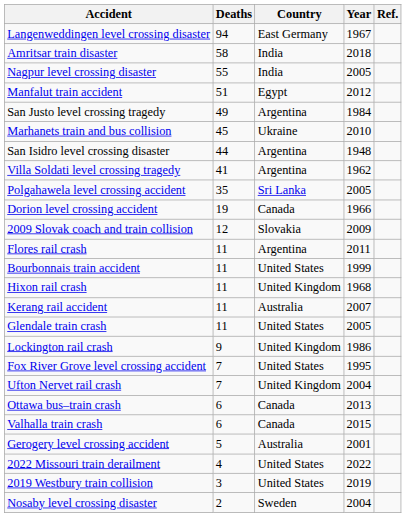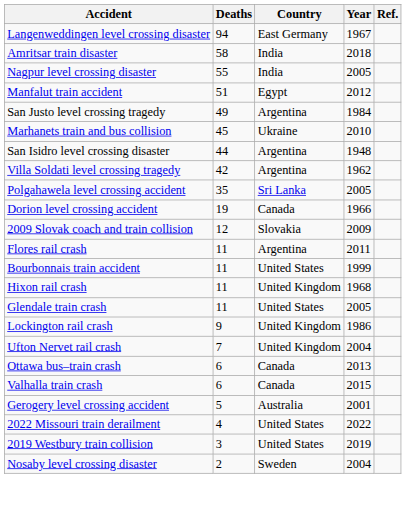Villa Soldati level crossing tragedy | Deaths: 41 -> 42
- row: Kerang rail accident | 11 | Australia | 2007
- row: Fox River Grove level crossing accident | 7 | United States | 1995
